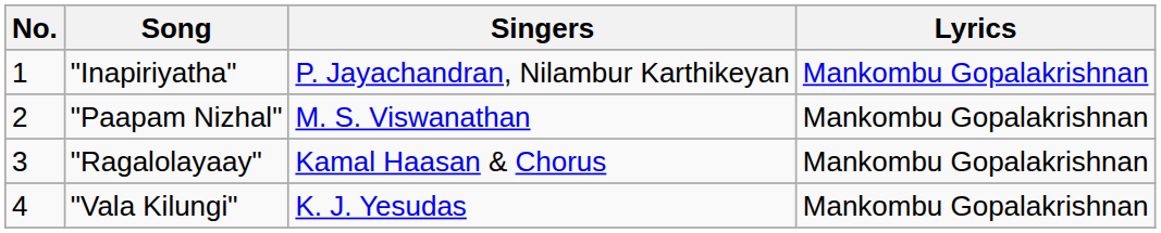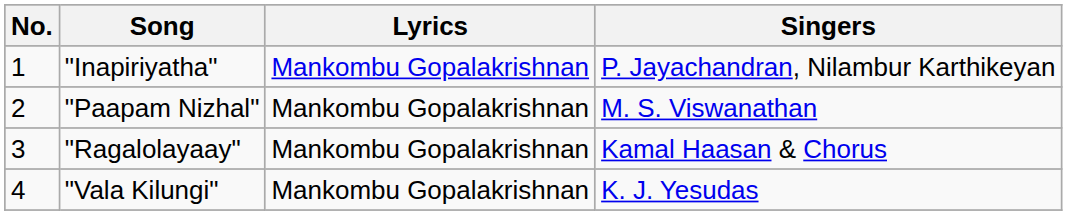columns swapped: Singers <-> Lyrics
